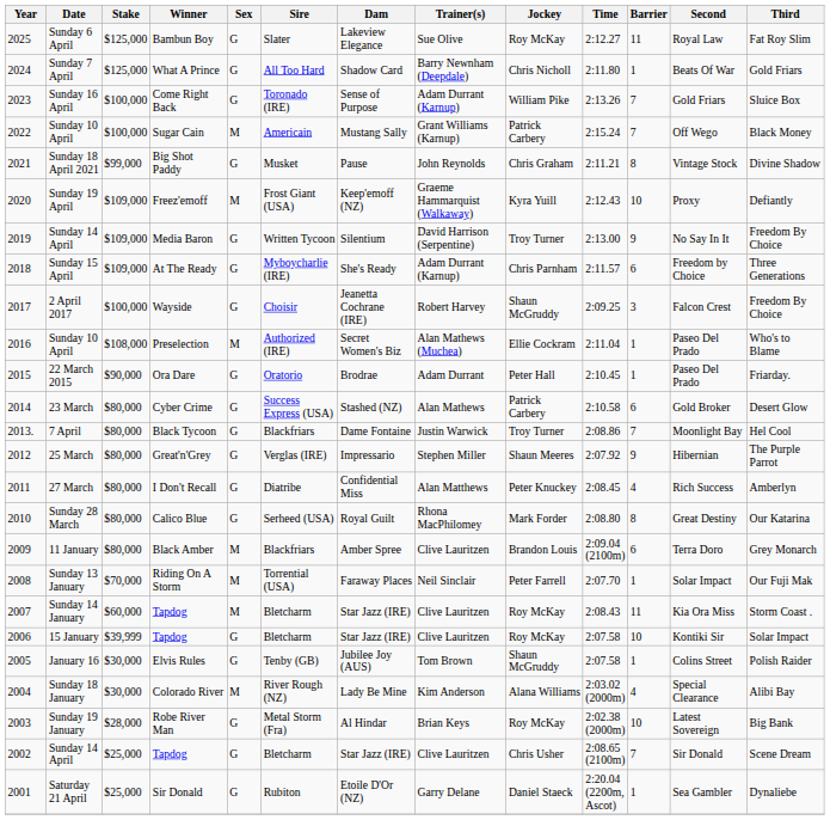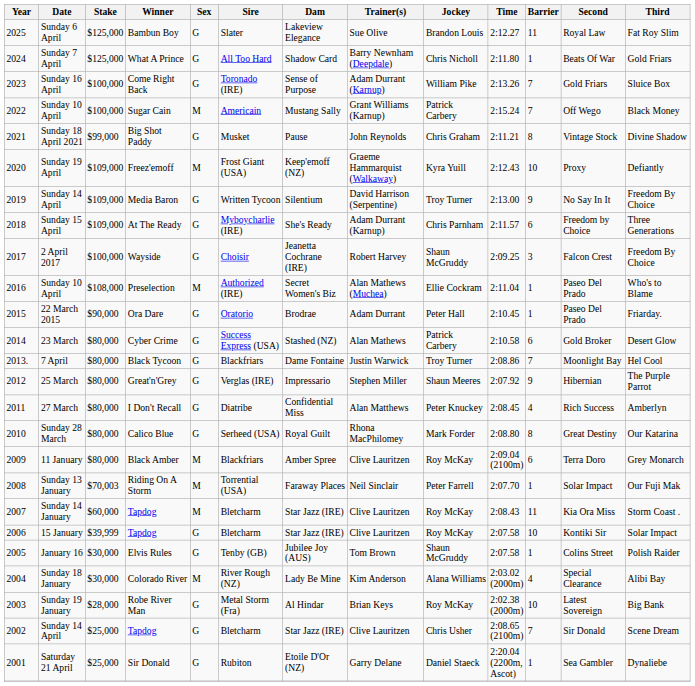Sunday 6 April | Jockey: Roy McKay -> Brandon Louis
11 January | Jockey: Brandon Louis -> Roy McKay
Sunday 13 January | Stake: $70,000 -> $70,003
